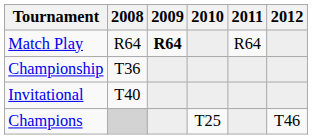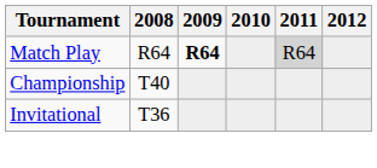Match Play | 2011: no background -> lightgrey background
Championship | 2008: T36 -> T40
Invitational | 2008: T40 -> T36
- row: Champions | T25 | T46
